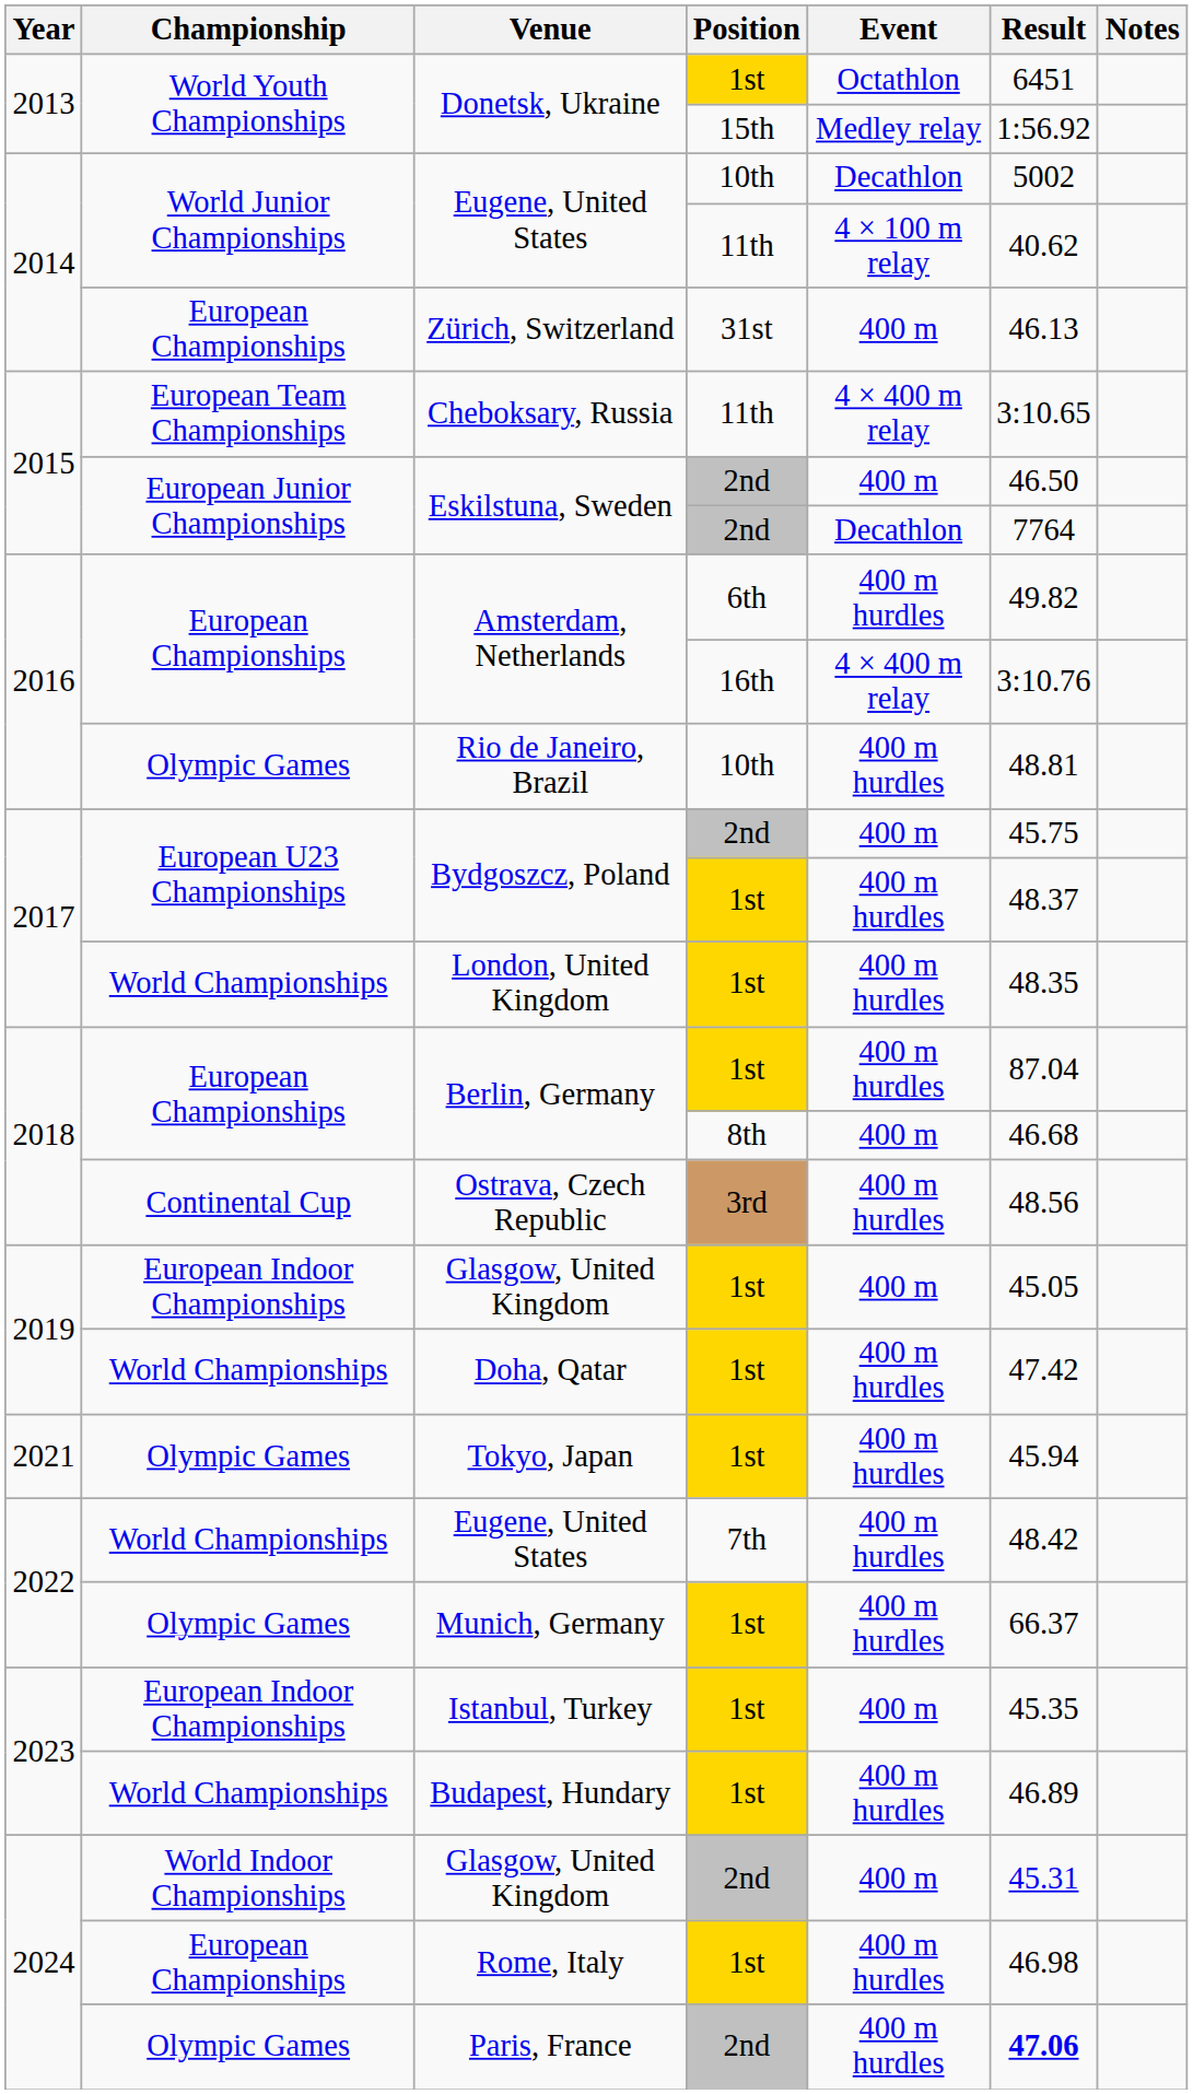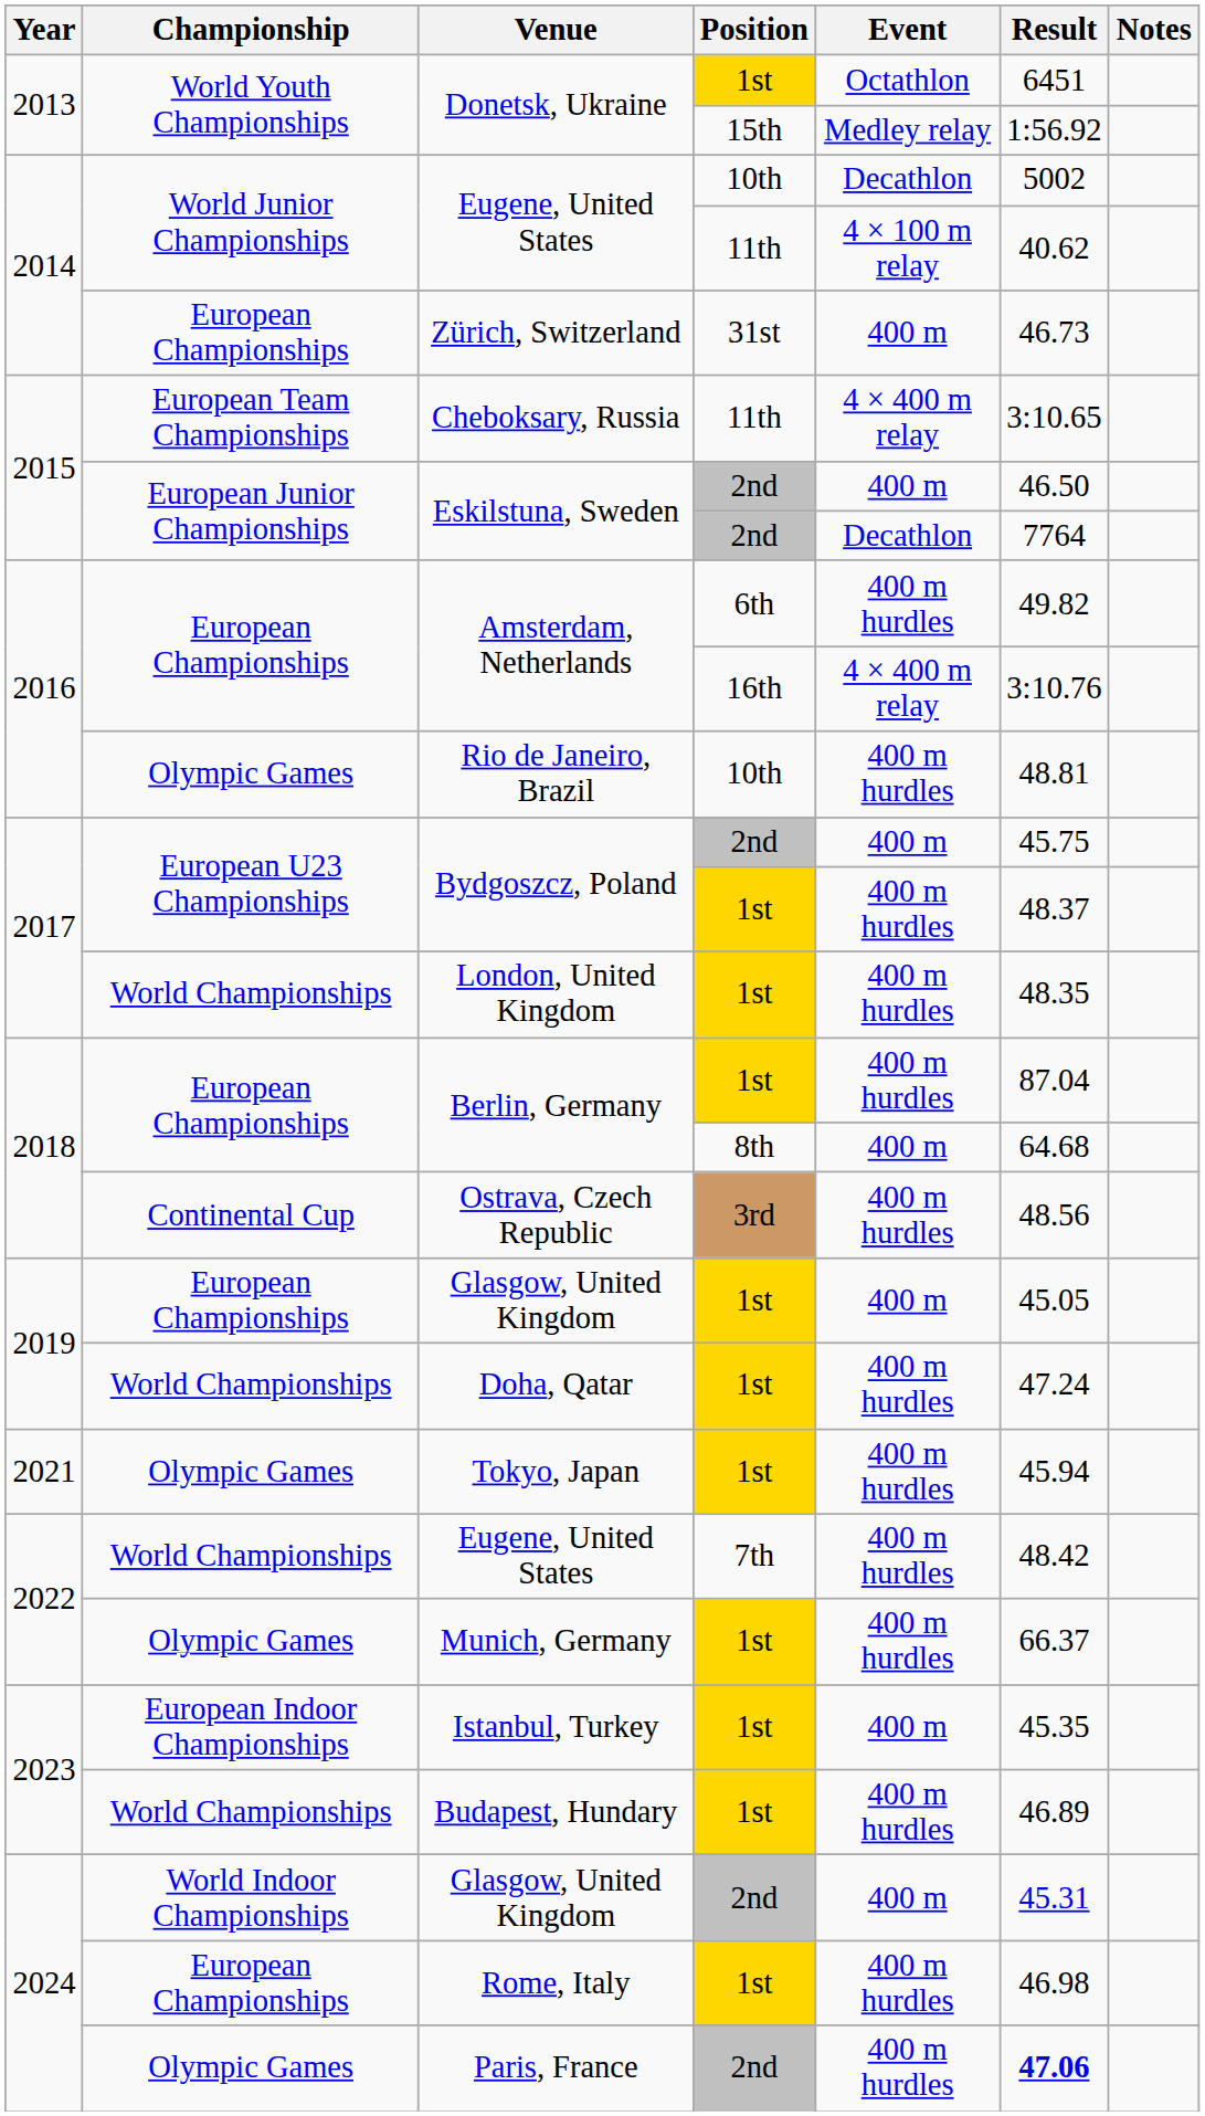Zürich, Switzerland | Result: 46.13 -> 46.73
Berlin, Germany / 8th | Result: 46.68 -> 64.68
Glasgow, United Kingdom / 1st | Championship: European Indoor Championships -> European Championships
Doha, Qatar | Result: 47.42 -> 47.24
